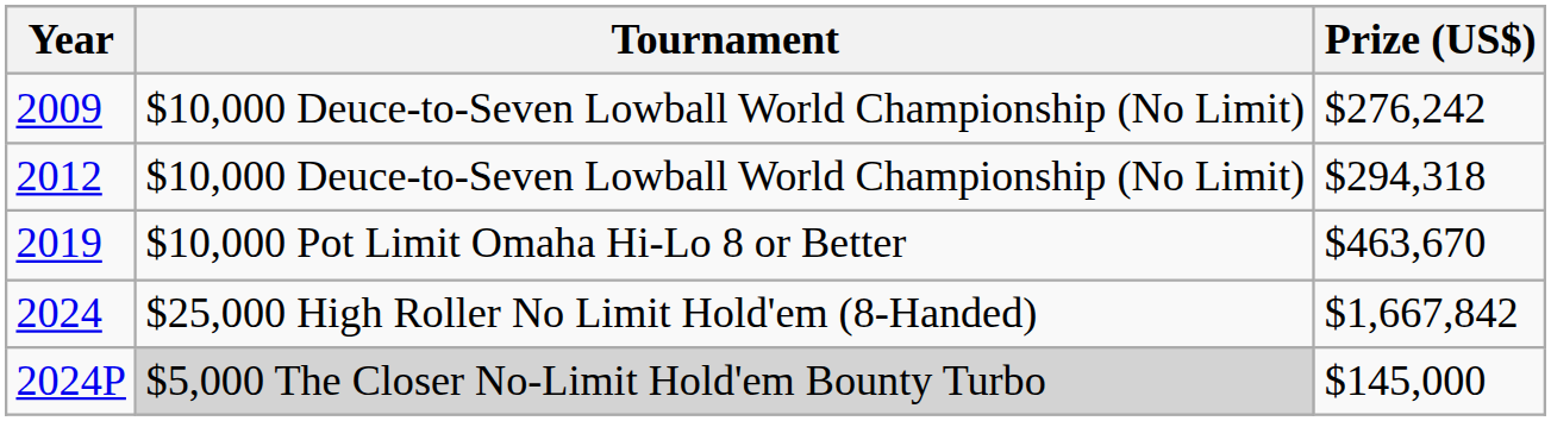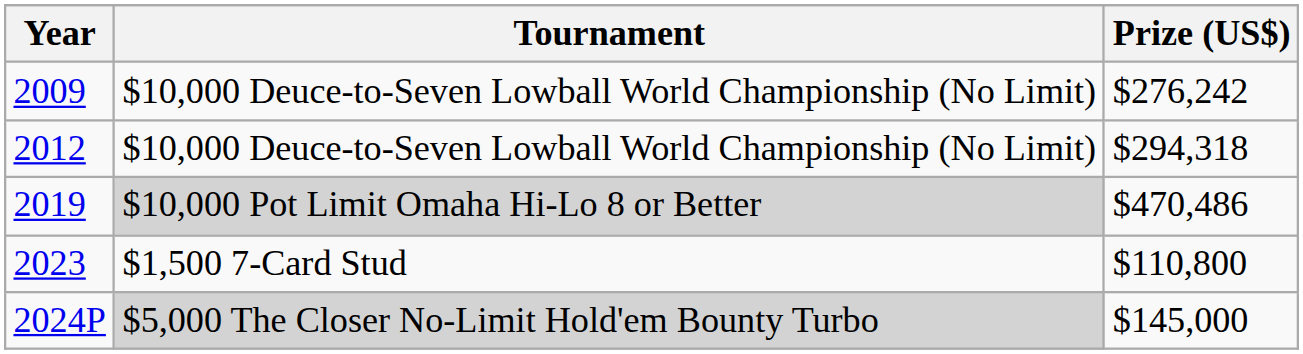2019 | Tournament: no background -> lightgrey background
2019 | Prize (US$): $463,670 -> $470,486
+ row: 2023 | $1,500 7-Card Stud | $110,800
- row: 2024 | $25,000 High Roller No Limit Hold'em (8-Handed) | $1,667,842
